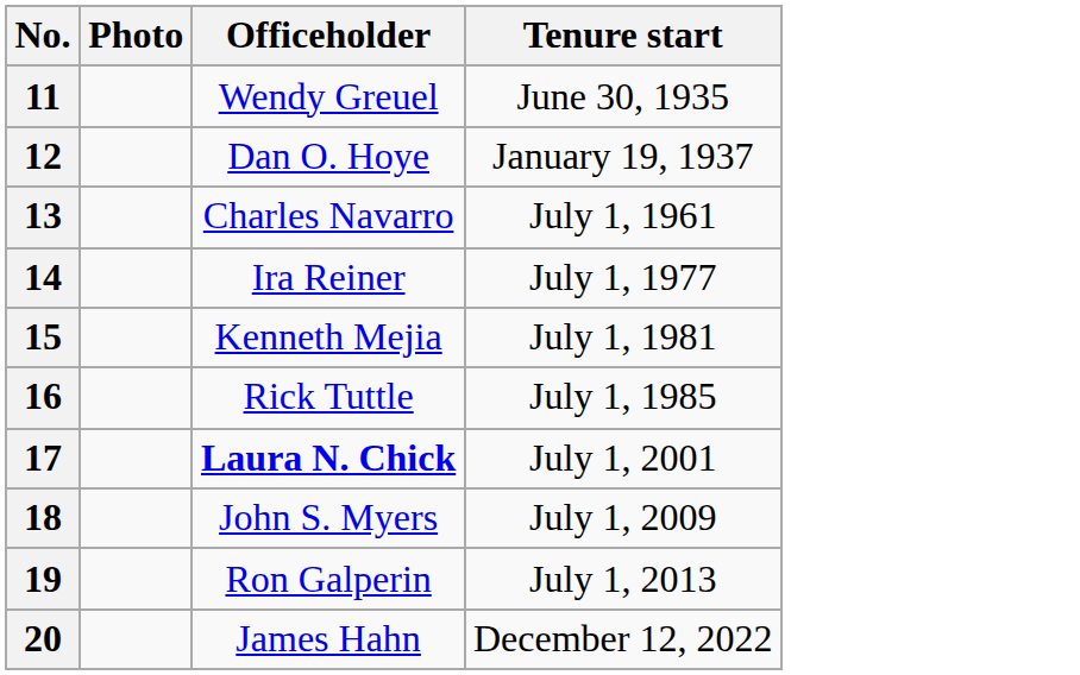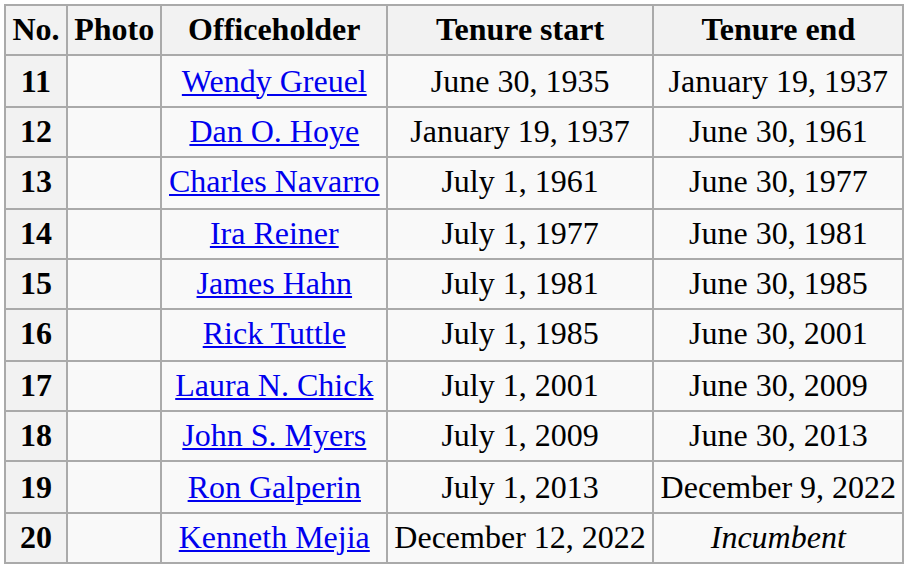+ column: Tenure end | January 19, 1937 | June 30, 1961 | June 30, 1977 | June 30, 1981 | June 30, 1985 | June 30, 2001 | June 30, 2009 | June 30, 2013 | December 9, 2022 | Incumbent
15 | Officeholder: Kenneth Mejia -> James Hahn
17 | Officeholder: bold -> normal
20 | Officeholder: James Hahn -> Kenneth Mejia
